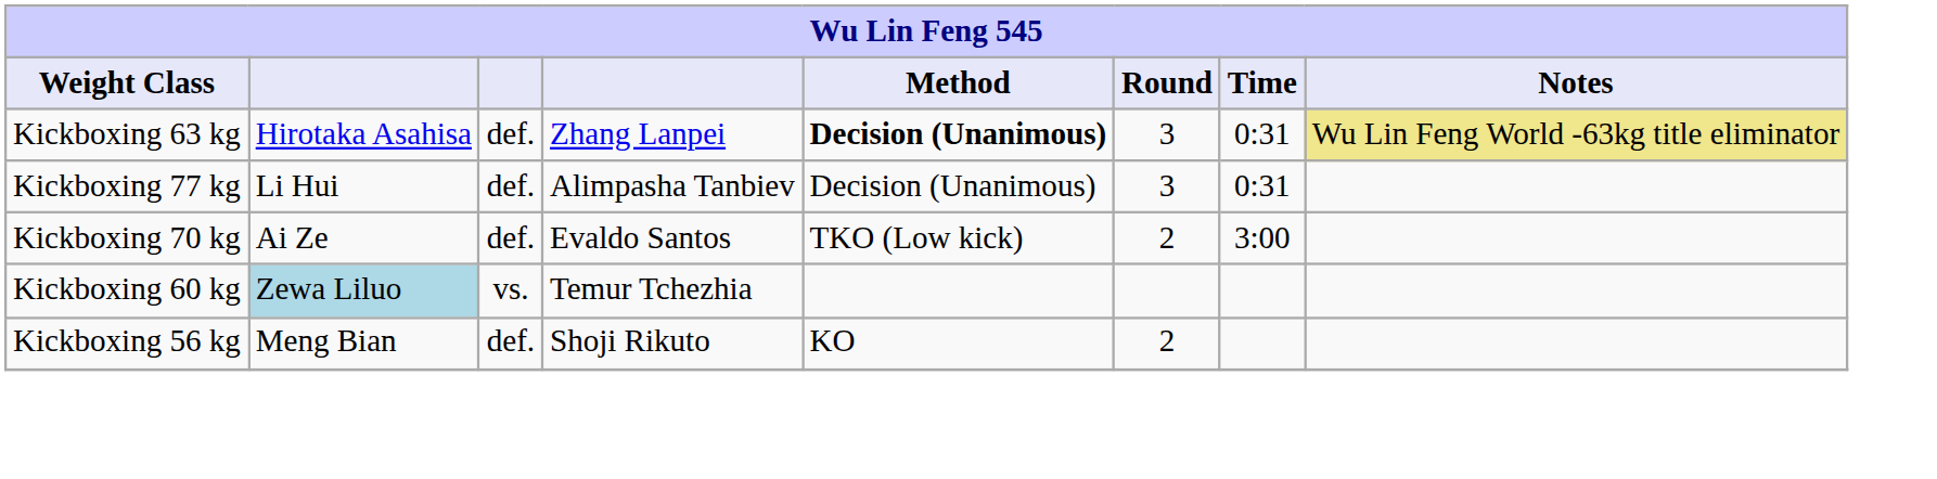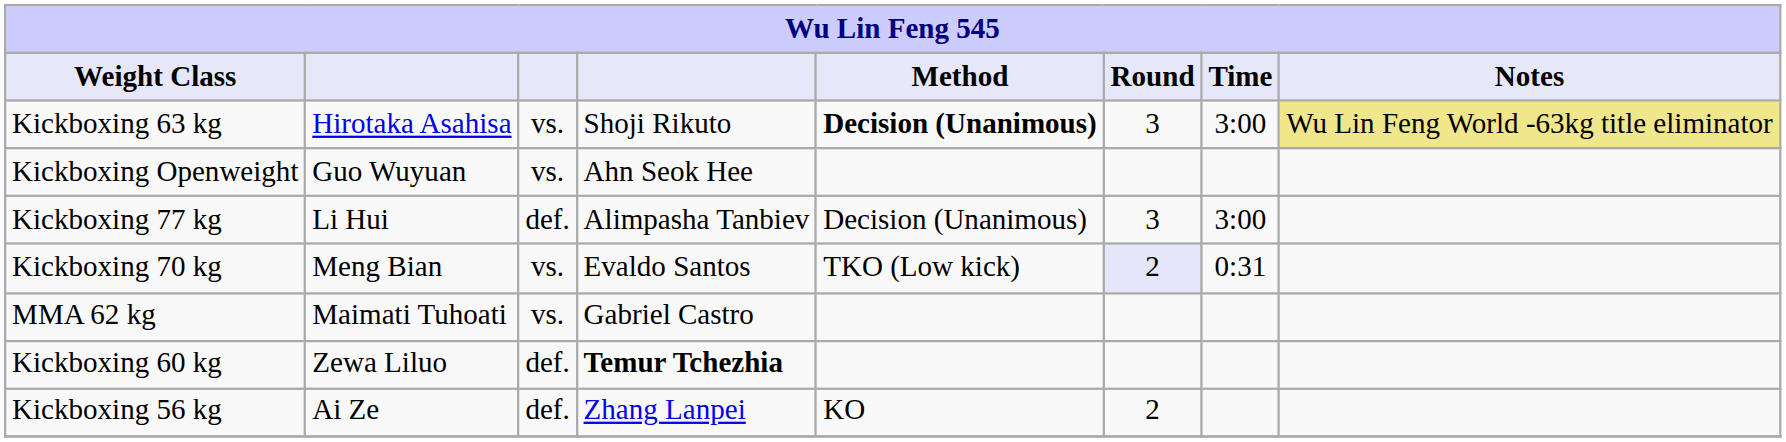Kickboxing 63 kg | column 3: def. -> vs.
Kickboxing 63 kg | column 4: Zhang Lanpei -> Shoji Rikuto
Kickboxing 63 kg | Time: 0:31 -> 3:00
+ row: Kickboxing Openweight | Guo Wuyuan | vs. | Ahn Seok Hee
Kickboxing 77 kg | Time: 0:31 -> 3:00
Kickboxing 70 kg | column 2: Ai Ze -> Meng Bian
Kickboxing 70 kg | column 3: def. -> vs.
Kickboxing 70 kg | Round: no background -> lavender background
Kickboxing 70 kg | Time: 3:00 -> 0:31
+ row: MMA 62 kg | Maimati Tuhoati | vs. | Gabriel Castro
Kickboxing 60 kg | column 2: lightblue background -> no background
Kickboxing 60 kg | column 3: vs. -> def.
Kickboxing 60 kg | column 4: normal -> bold
Kickboxing 56 kg | column 2: Meng Bian -> Ai Ze
Kickboxing 56 kg | column 4: Shoji Rikuto -> Zhang Lanpei
